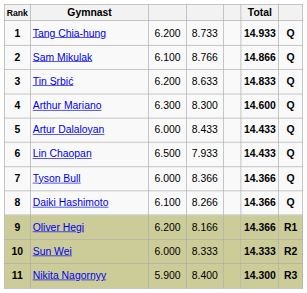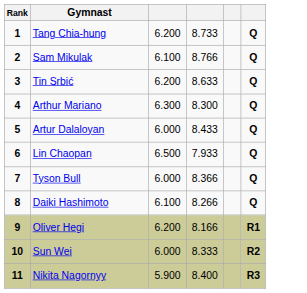- column: Total | 14.933 | 14.866 | 14.833 | 14.600 | 14.433 | 14.433 | 14.366 | 14.366 | 14.366 | 14.333 | 14.300
